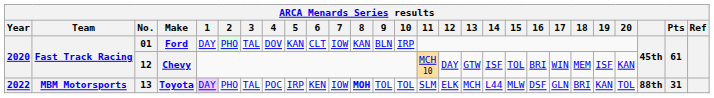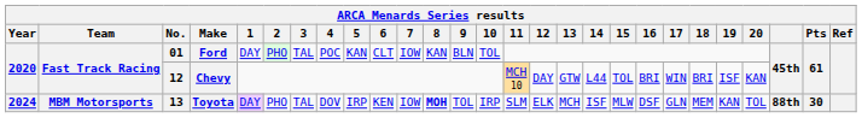Ford | 4: DOV -> POC
Ford | 10: IRP -> TOL
Chevy | 14: ISF -> L44
Chevy | 18: MEM -> BRI
Toyota | Year: 2022 -> 2024
Toyota | 4: POC -> DOV
Toyota | 10: TOL -> IRP
Toyota | 14: L44 -> ISF
Toyota | 18: BRI -> MEM
Toyota | Pts: 31 -> 30
